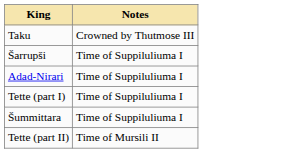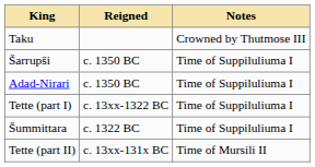+ column: Reigned | c. 1350 BC | c. 1350 BC | c. 13xx-1322 BC | c. 1322 BC | c. 13xx-131x BC
